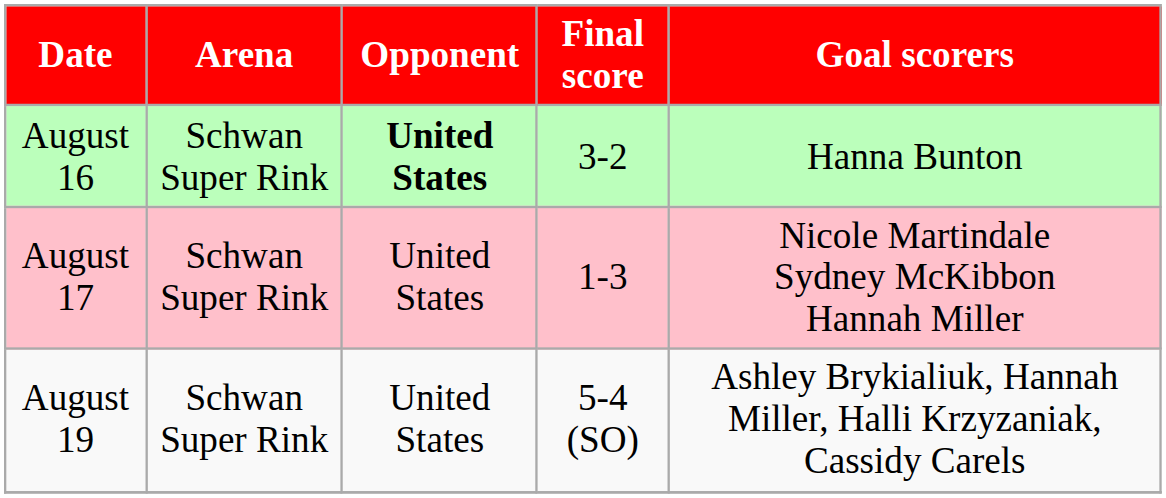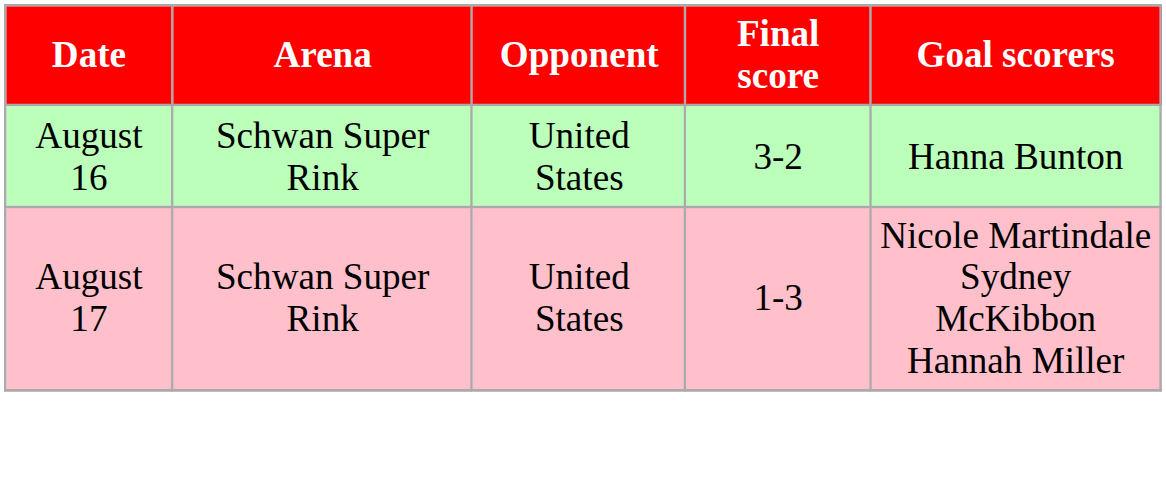August 16 | Opponent: bold -> normal
- row: August 19 | Schwan Super Rink | United States | 5-4 (SO) | Ashley Brykialiuk, Hannah Miller, Halli Krzyzaniak, Cassidy Carels
